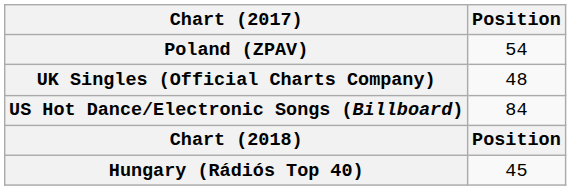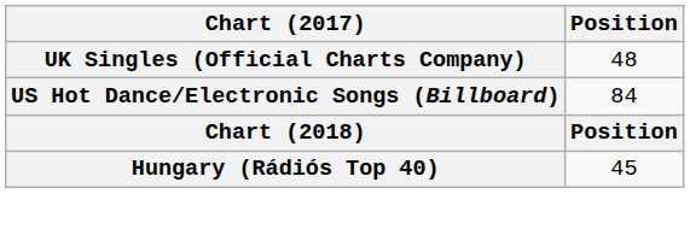- row: Poland (ZPAV) | 54
